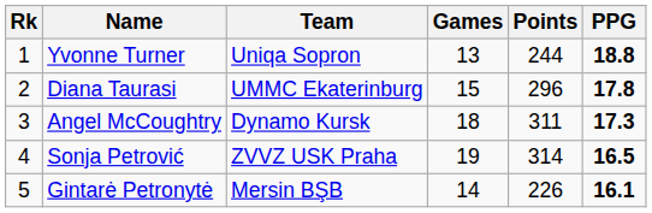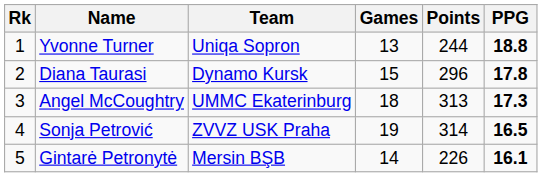Diana Taurasi | Team: UMMC Ekaterinburg -> Dynamo Kursk
Angel McCoughtry | Team: Dynamo Kursk -> UMMC Ekaterinburg
Angel McCoughtry | Points: 311 -> 313
